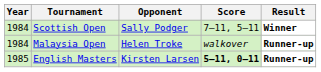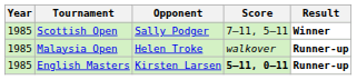Scottish Open | Year: 1984 -> 1985
Malaysia Open | Year: 1984 -> 1985
